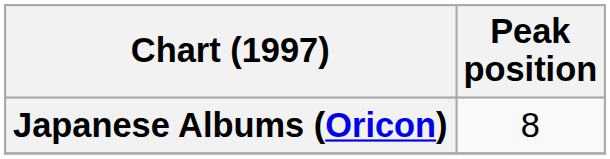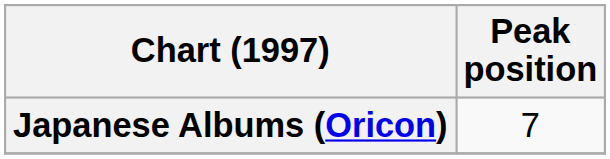Japanese Albums (Oricon) | Peak position: 8 -> 7
